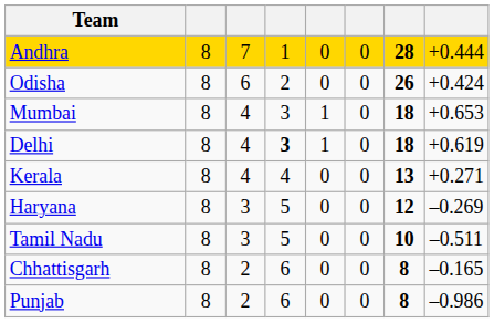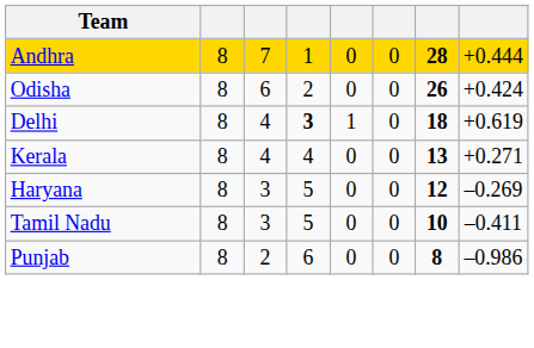- row: Mumbai | 8 | 4 | 3 | 1 | 0 | 18 | +0.653
Tamil Nadu | column 8: –0.511 -> –0.411
- row: Chhattisgarh | 8 | 2 | 6 | 0 | 0 | 8 | –0.165
